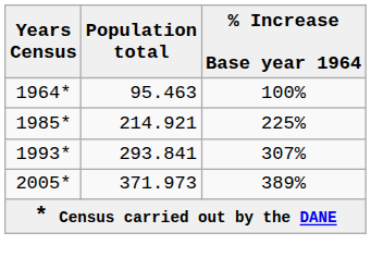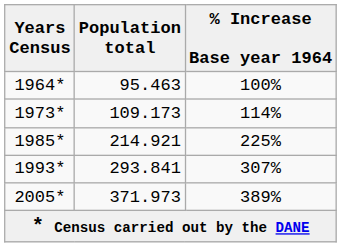+ row: 1973* | 109.173 | 114%
